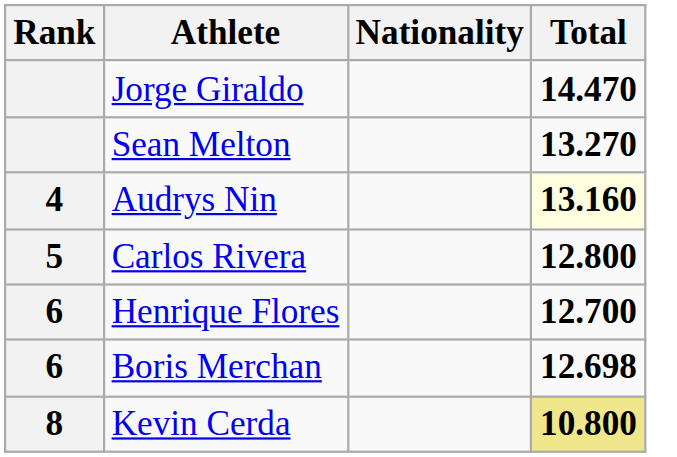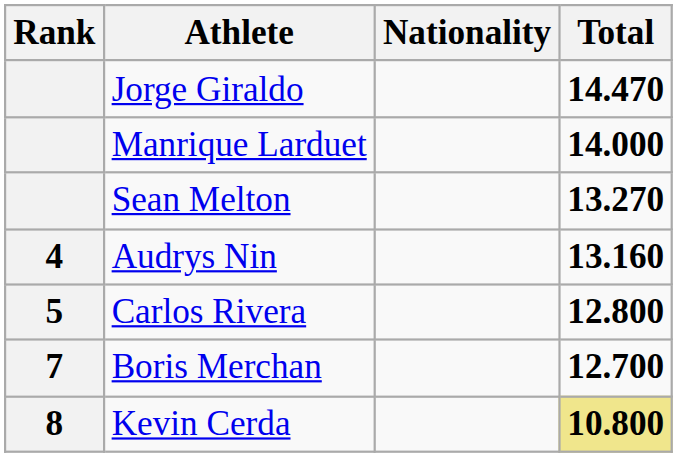+ row: Manrique Larduet | 14.000
Audrys Nin | Total: lightyellow background -> no background
- row: 6 | Henrique Flores | 12.700
Boris Merchan | Rank: 6 -> 7
Boris Merchan | Total: 12.698 -> 12.700
